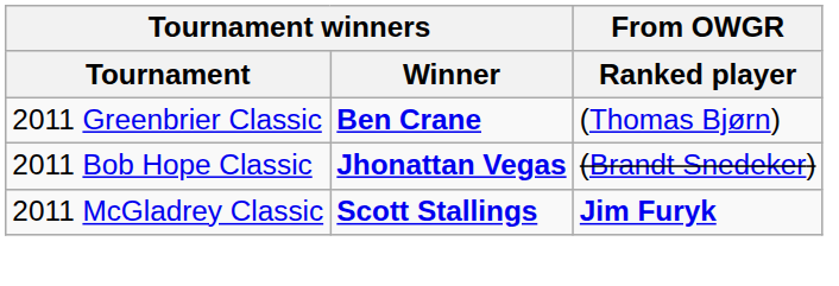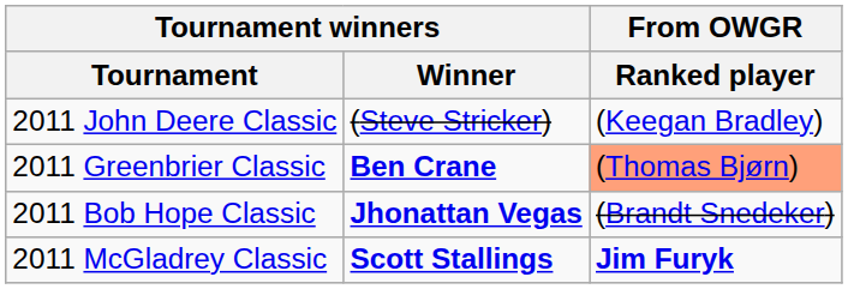+ row: 2011 John Deere Classic | (Steve Stricker) | (Keegan Bradley)
2011 Greenbrier Classic | From OWGR / Ranked player: no background -> lightsalmon background
